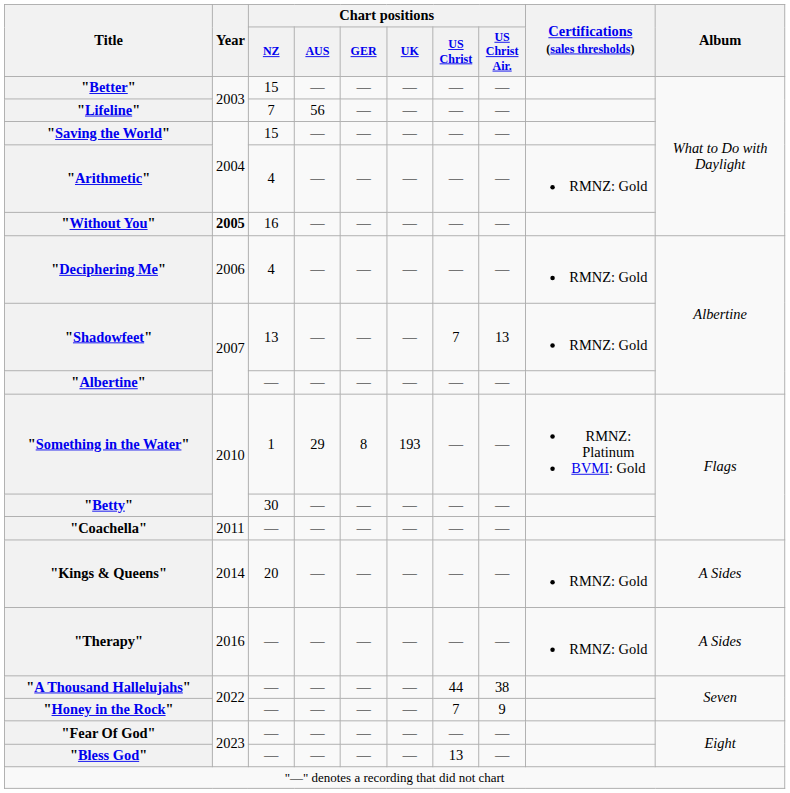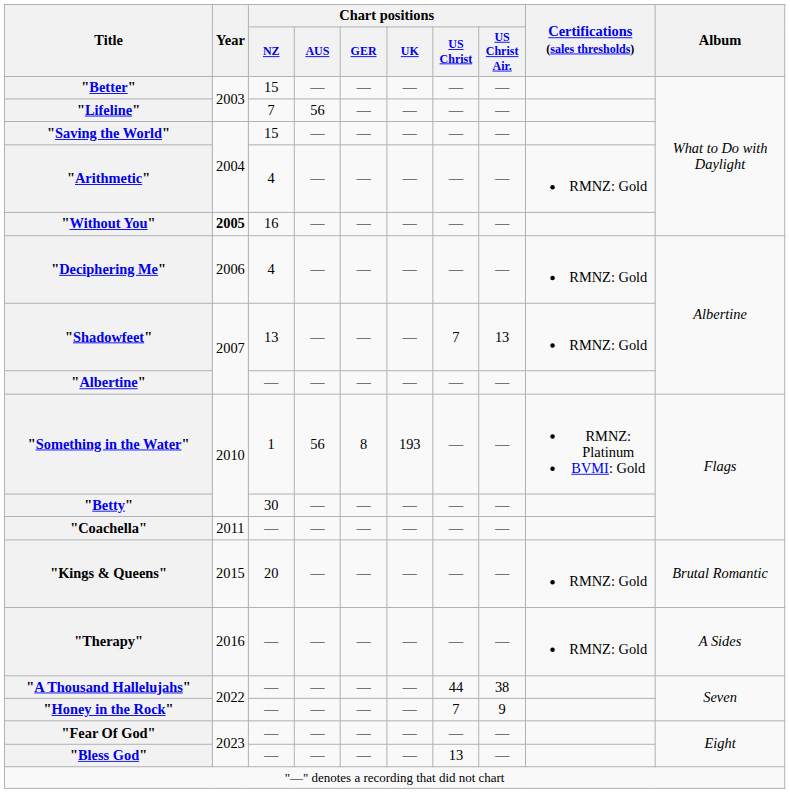"Something in the Water" | Chart positions / AUS: 29 -> 56
"Kings & Queens" | Year: 2014 -> 2015
"Kings & Queens" | Album: A Sides -> Brutal Romantic
